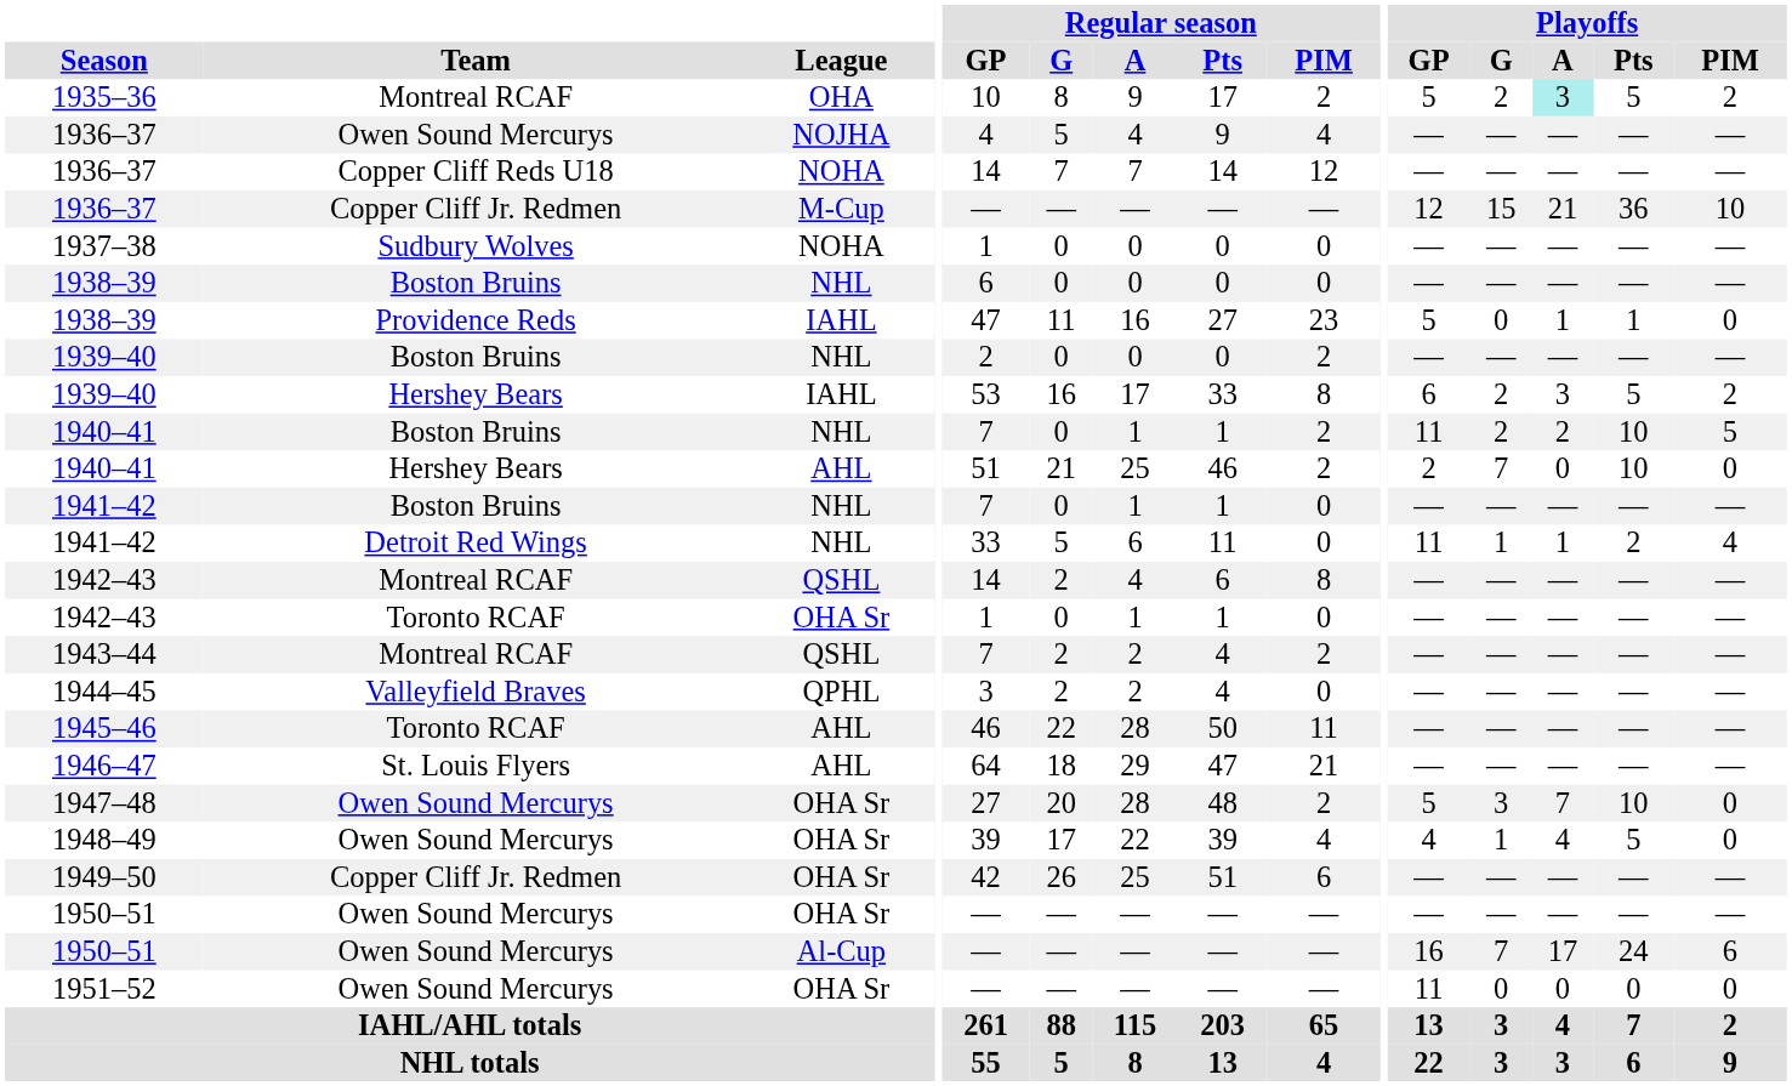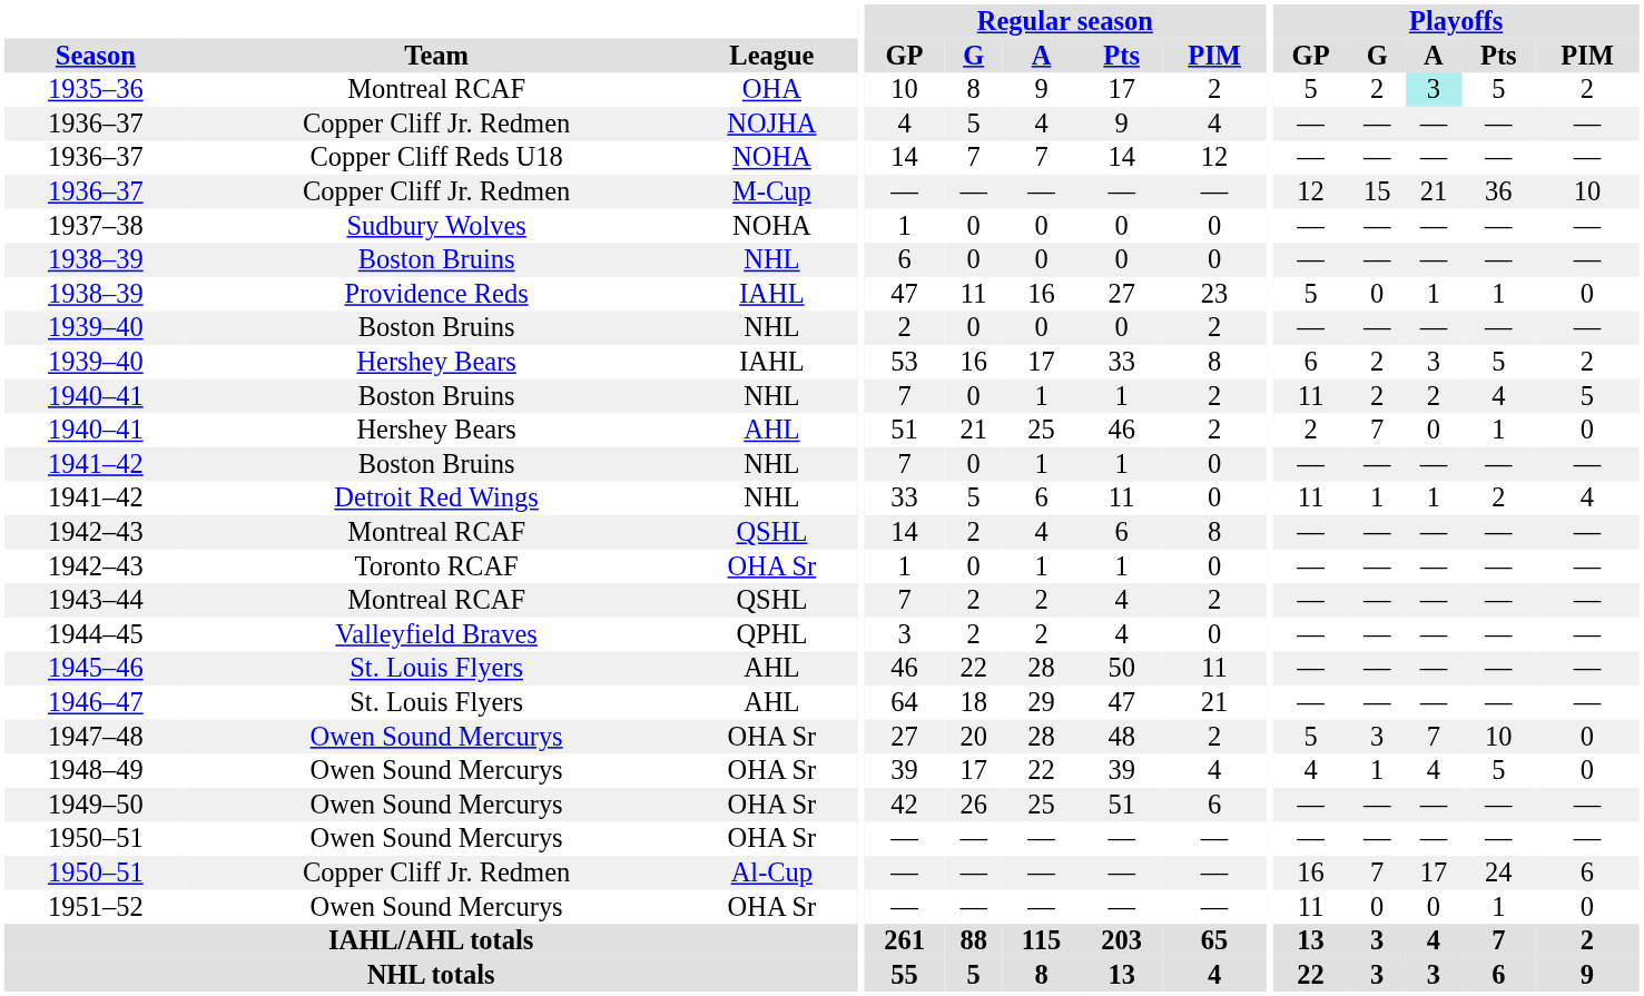1936–37 / NOJHA | Team: Owen Sound Mercurys -> Copper Cliff Jr. Redmen
1940–41 / NHL | Playoffs / Pts: 10 -> 4
1940–41 / AHL | Playoffs / Pts: 10 -> 1
1945–46 | Team: Toronto RCAF -> St. Louis Flyers
1949–50 | Team: Copper Cliff Jr. Redmen -> Owen Sound Mercurys
1950–51 / Al-Cup | Team: Owen Sound Mercurys -> Copper Cliff Jr. Redmen
1951–52 | Playoffs / Pts: 0 -> 1
